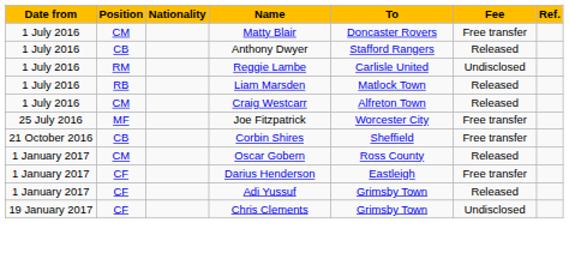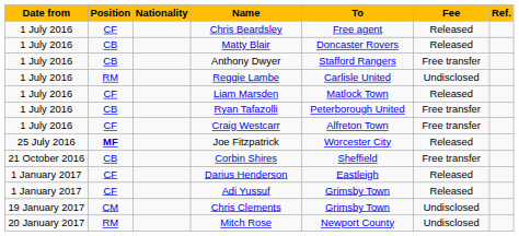+ row: 1 July 2016 | CF | Chris Beardsley | Free agent | Released
Matty Blair | Position: CM -> CB
Matty Blair | Fee: Free transfer -> Released
Anthony Dwyer | Fee: Released -> Free transfer
Liam Marsden | Position: RB -> CF
+ row: 1 July 2016 | CB | Ryan Tafazolli | Peterborough United | Free transfer
Craig Westcarr | Position: CM -> CF
Craig Westcarr | Fee: Released -> Free transfer
Joe Fitzpatrick | Position: normal -> bold
Joe Fitzpatrick | Fee: Free transfer -> Released
- row: 1 January 2017 | CM | Oscar Gobern | Ross County | Released
Darius Henderson | Fee: Free transfer -> Released
Chris Clements | Position: CF -> CM
+ row: 20 January 2017 | RM | Mitch Rose | Newport County | Undisclosed
